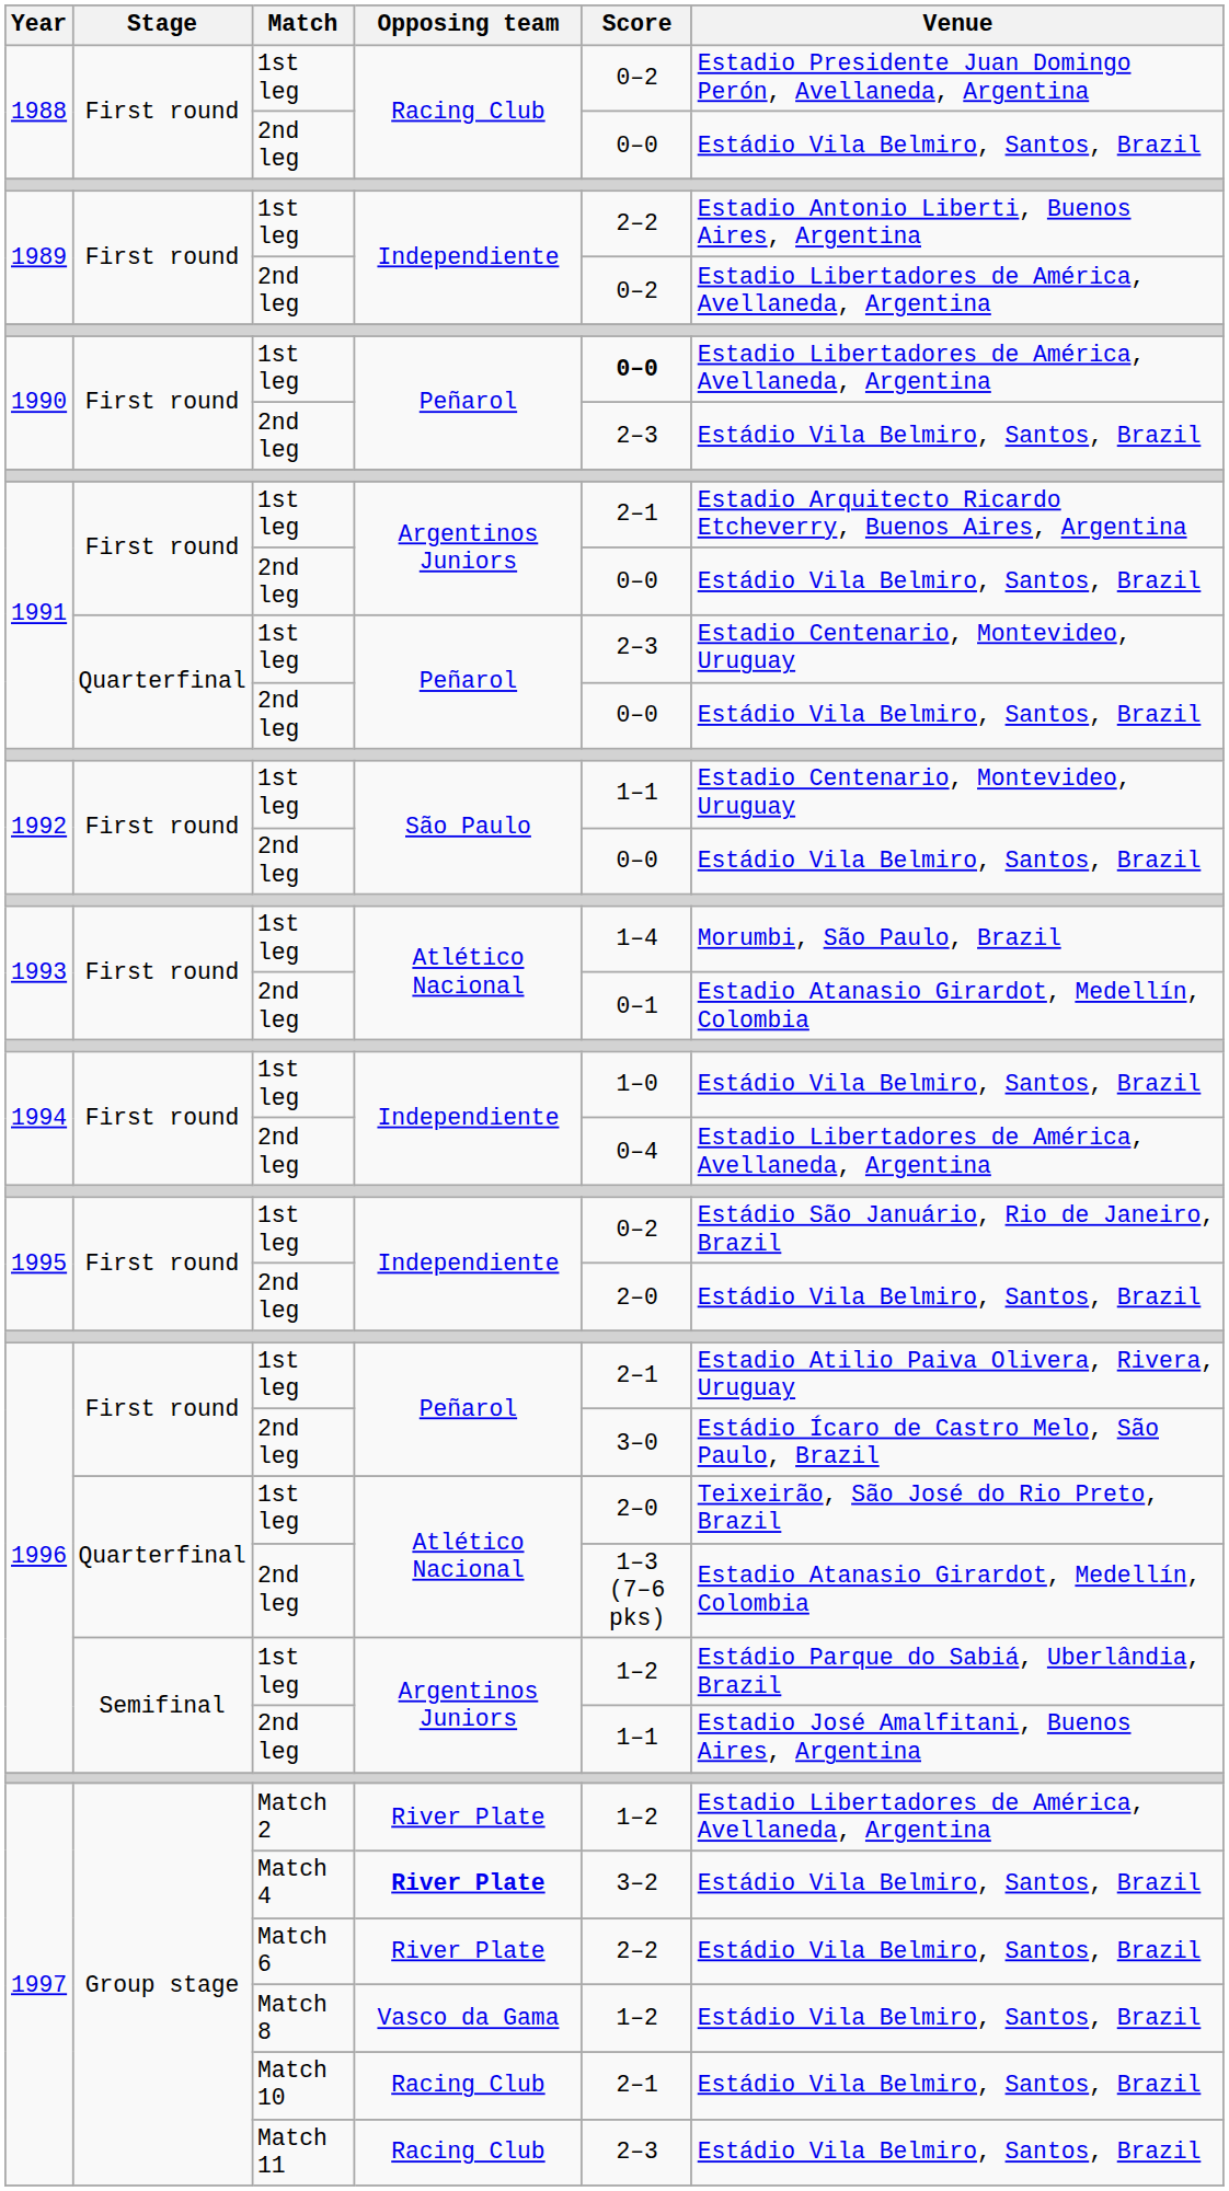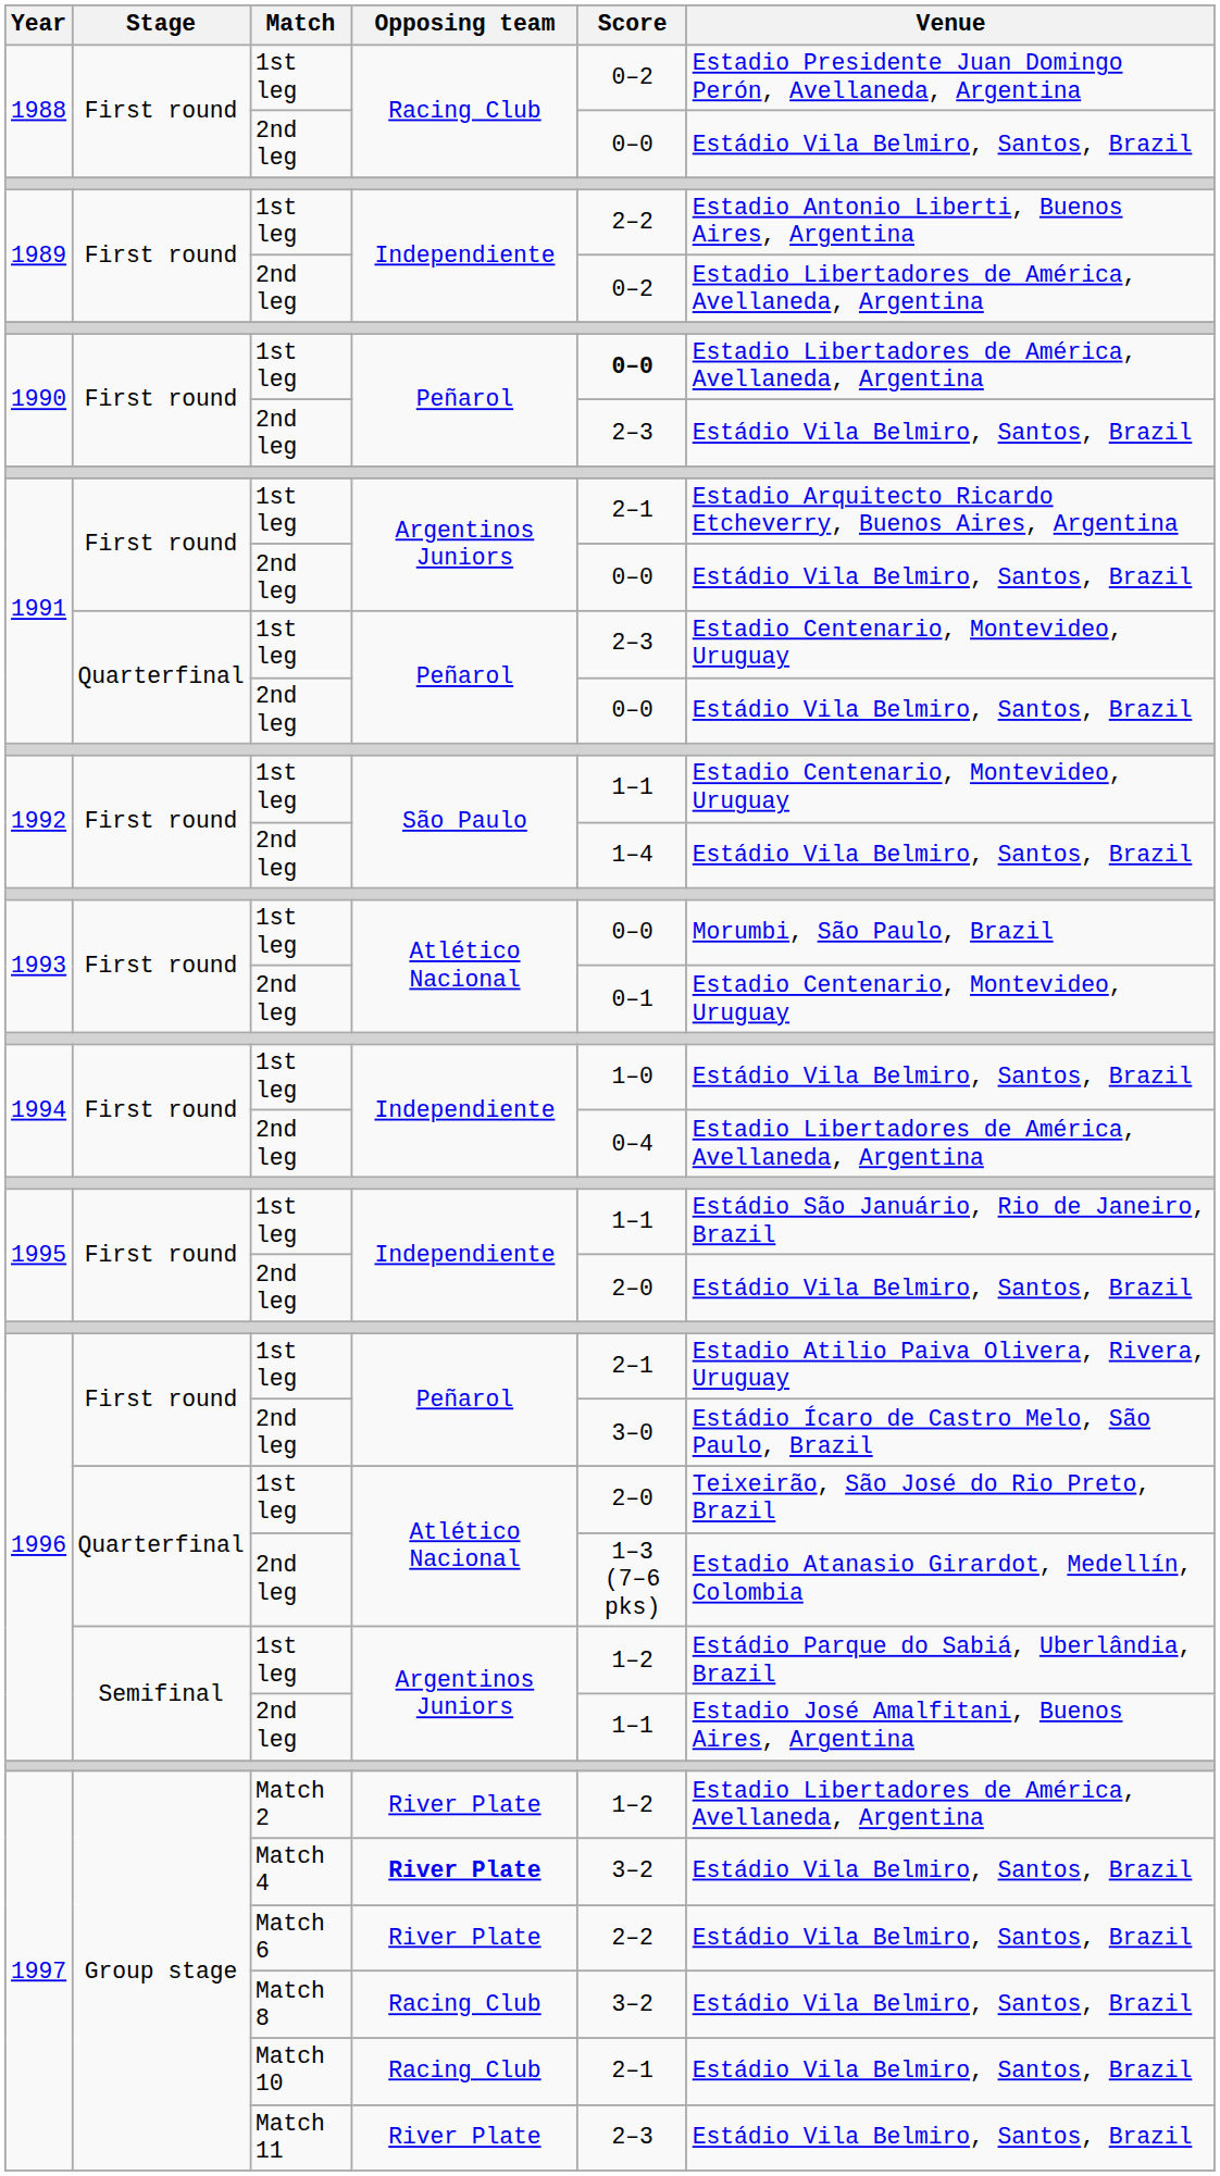1992 / 2nd leg | Score: 0–0 -> 1–4
1993 / 1st leg | Score: 1–4 -> 0–0
1993 / 2nd leg | Venue: Estadio Atanasio Girardot, Medellín, Colombia -> Estadio Centenario, Montevideo, Uruguay
1995 / 1st leg | Score: 0–2 -> 1–1
1997 / Match 8 | Opposing team: Vasco da Gama -> Racing Club
1997 / Match 8 | Score: 1–2 -> 3–2
1997 / Match 11 | Opposing team: Racing Club -> River Plate
